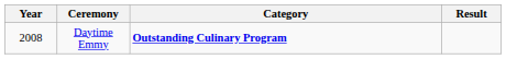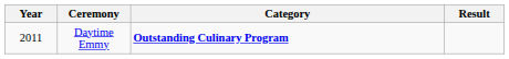Daytime Emmy | Year: 2008 -> 2011
